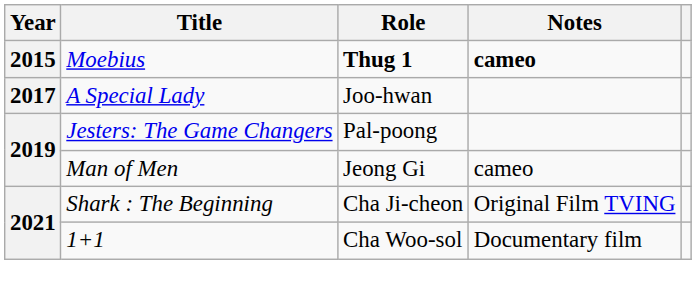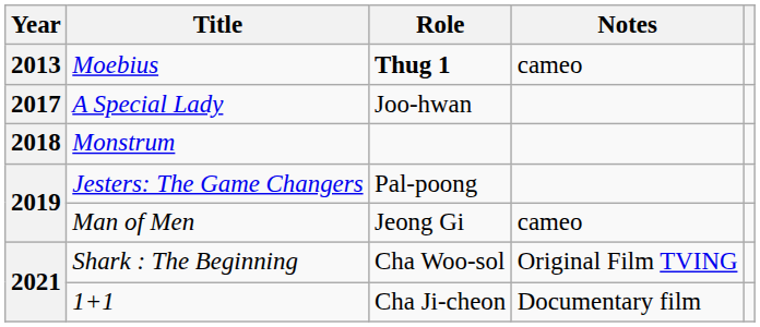Moebius | Year: 2015 -> 2013
Moebius | Notes: bold -> normal
+ row: 2018 | Monstrum
Shark : The Beginning | Role: Cha Ji-cheon -> Cha Woo-sol
1+1 | Role: Cha Woo-sol -> Cha Ji-cheon
